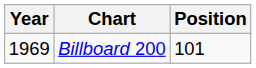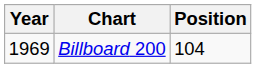Billboard 200 | Position: 101 -> 104
